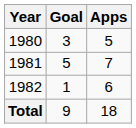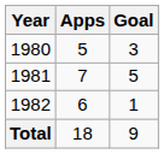columns swapped: Apps <-> Goal
